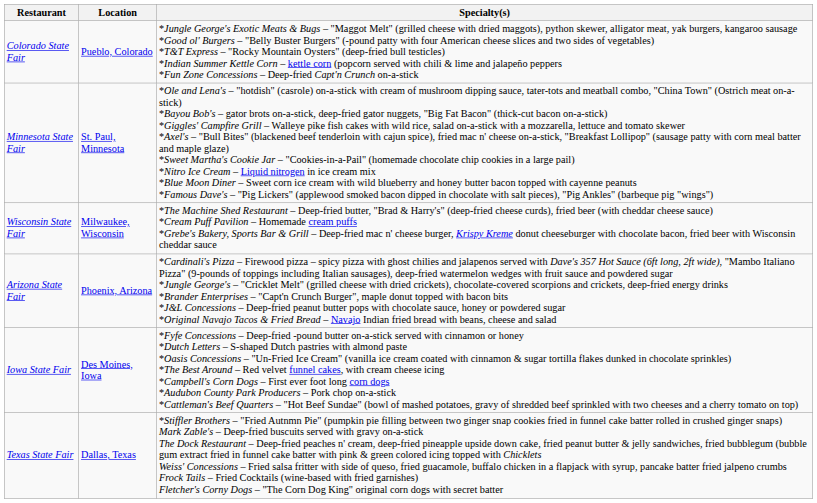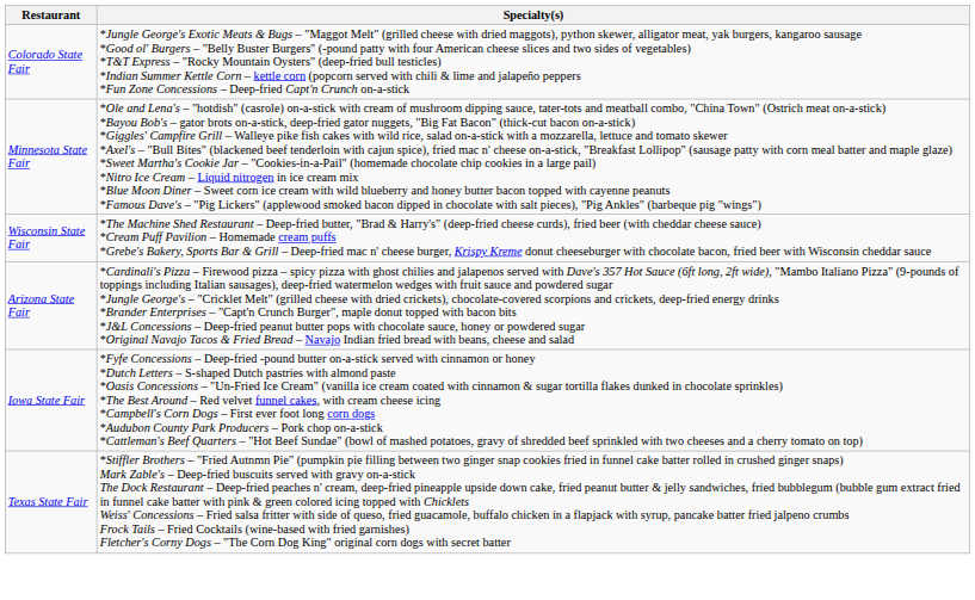- column: Location | Pueblo, Colorado | St. Paul, Minnesota | Milwaukee, Wisconsin | Phoenix, Arizona | Des Moines, Iowa | Dallas, Texas
